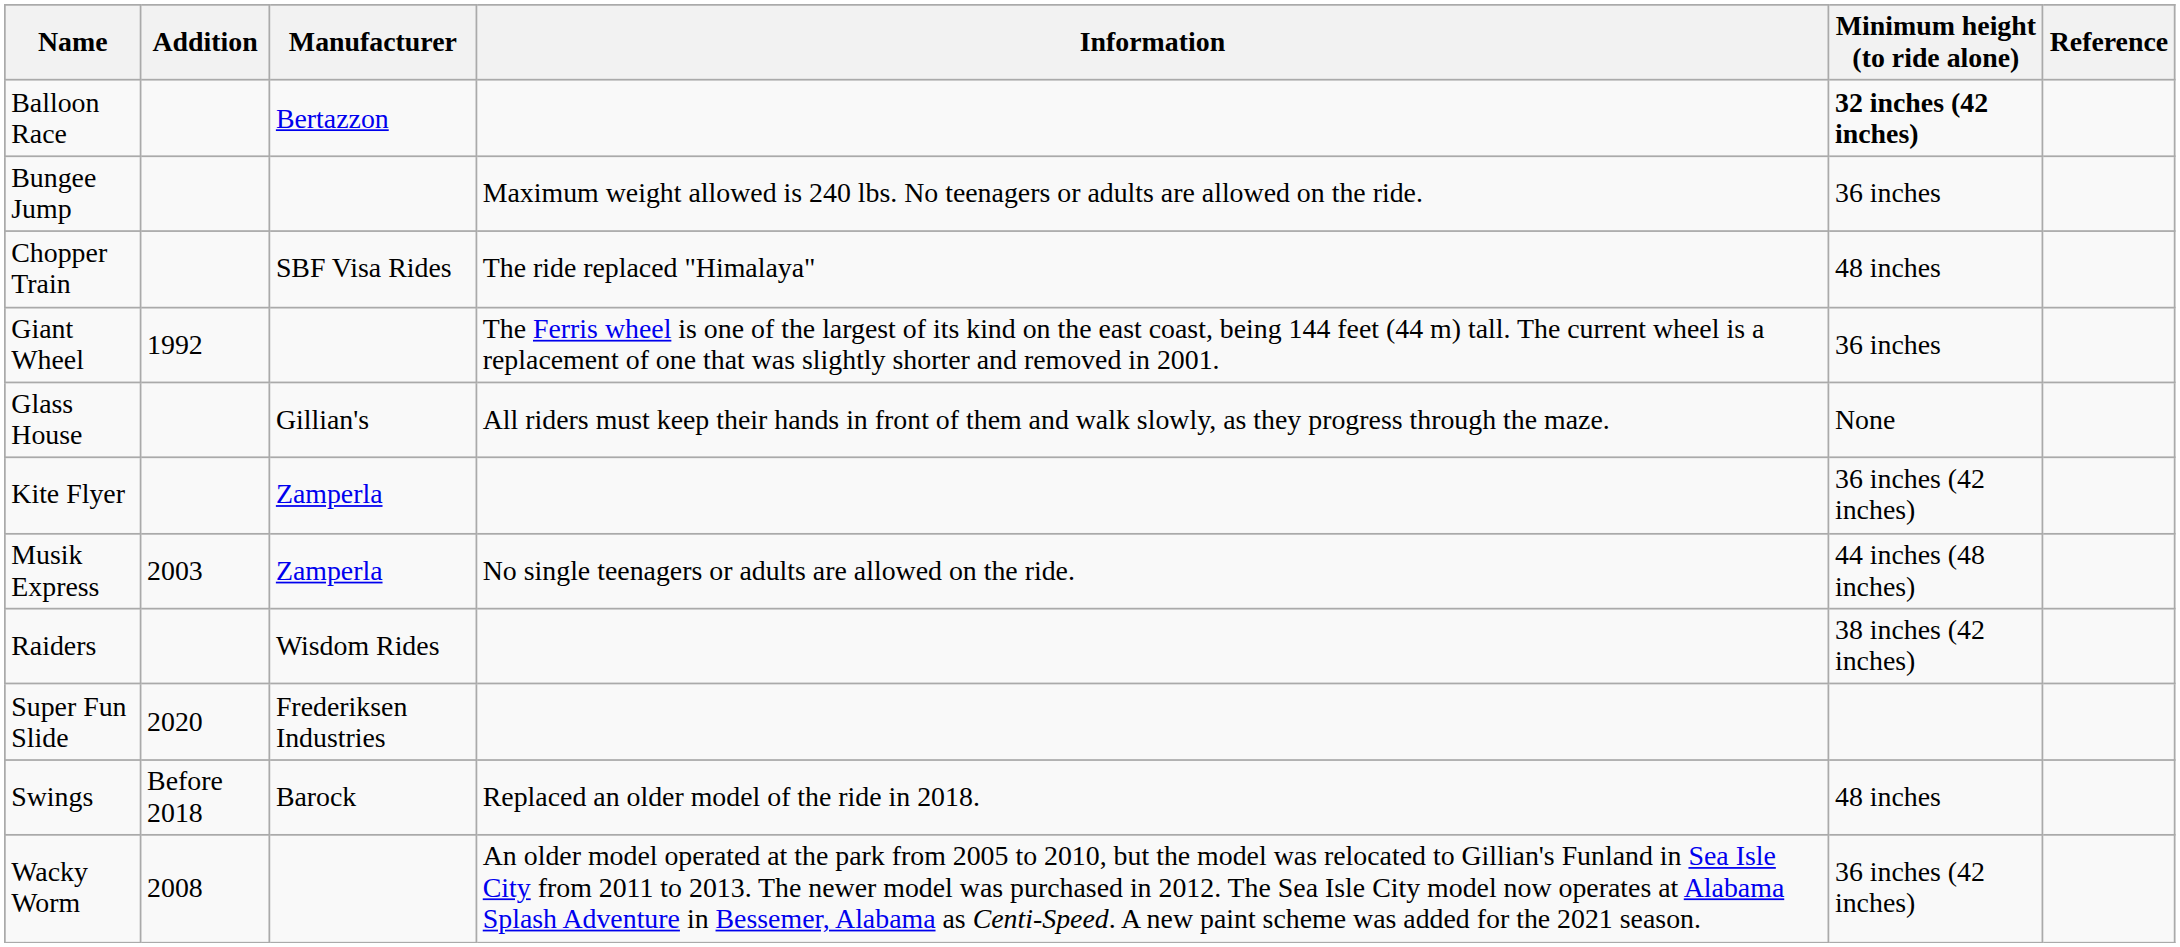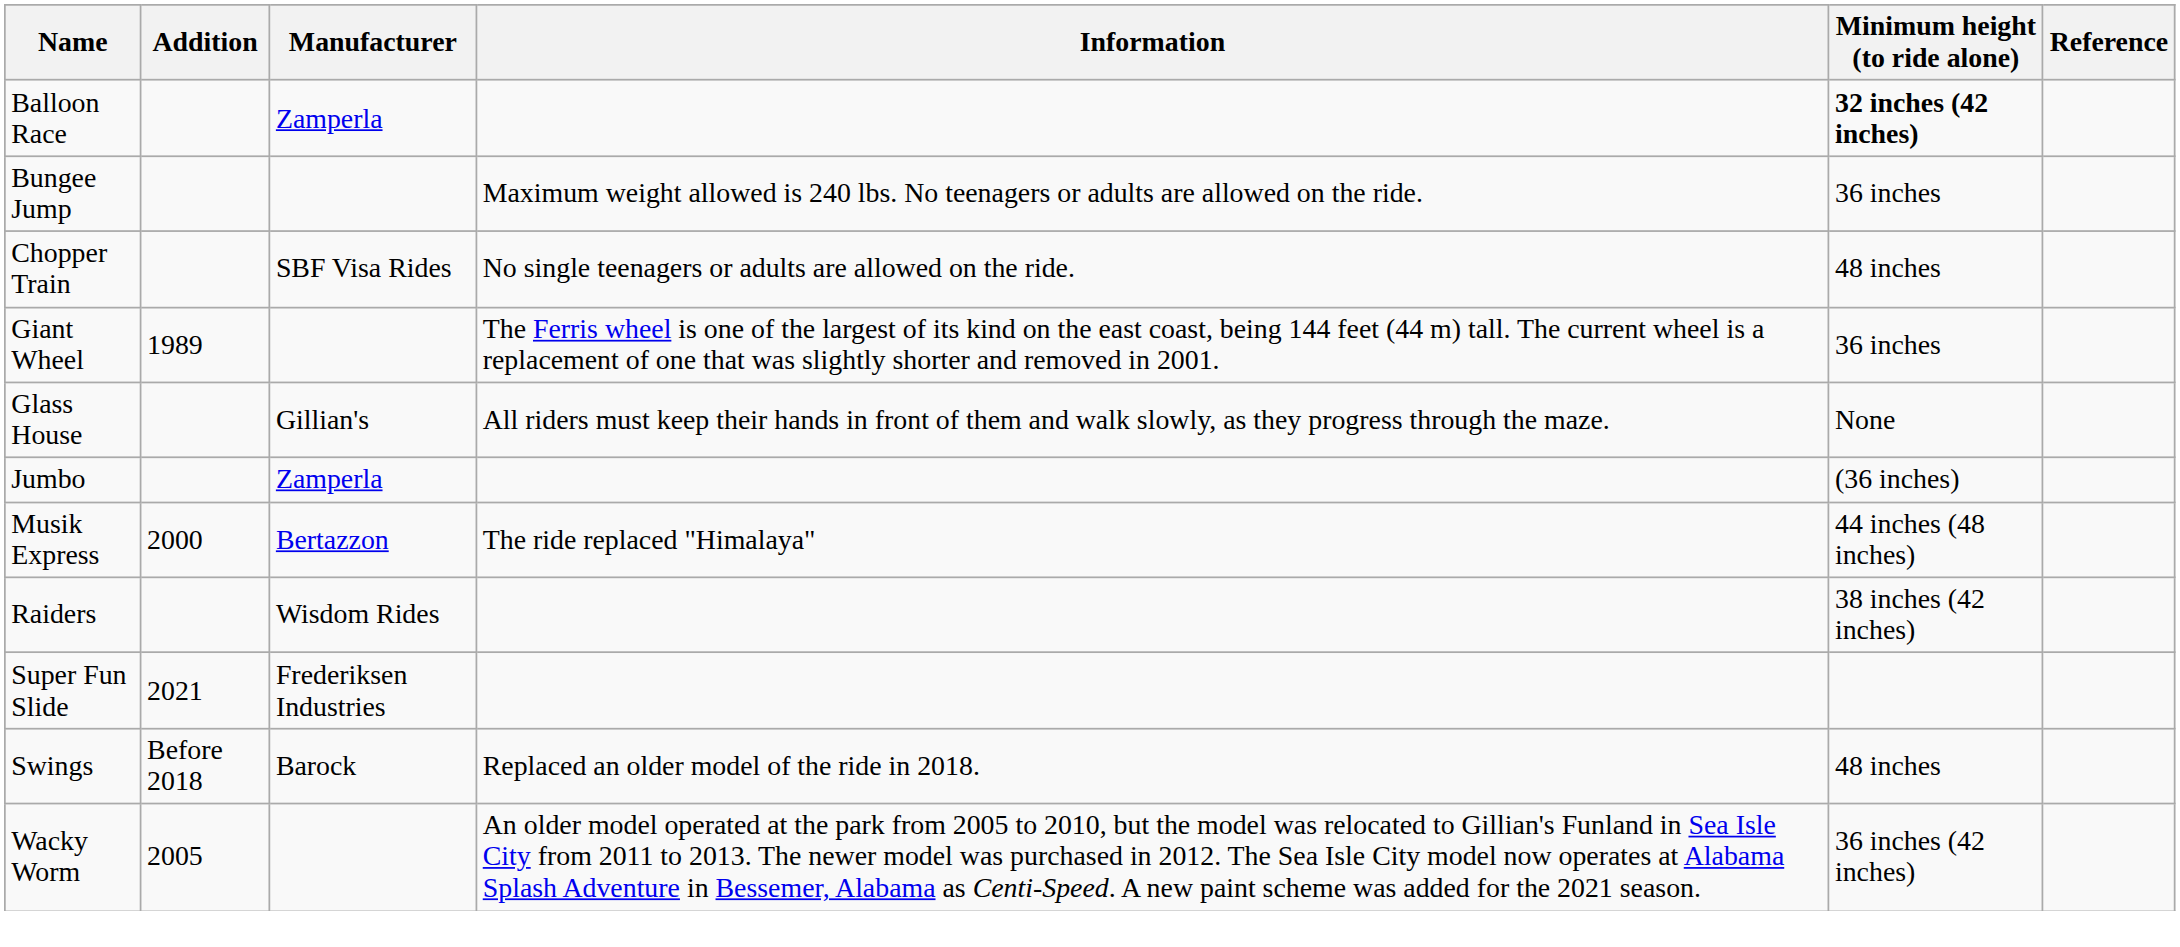Balloon Race | Manufacturer: Bertazzon -> Zamperla
Chopper Train | Information: The ride replaced "Himalaya" -> No single teenagers or adults are allowed on the ride.
Giant Wheel | Addition: 1992 -> 1989
+ row: Jumbo | Zamperla | (36 inches)
- row: Kite Flyer | Zamperla | 36 inches (42 inches)
Musik Express | Addition: 2003 -> 2000
Musik Express | Manufacturer: Zamperla -> Bertazzon
Musik Express | Information: No single teenagers or adults are allowed on the ride. -> The ride replaced "Himalaya"
Super Fun Slide | Addition: 2020 -> 2021
Wacky Worm | Addition: 2008 -> 2005
